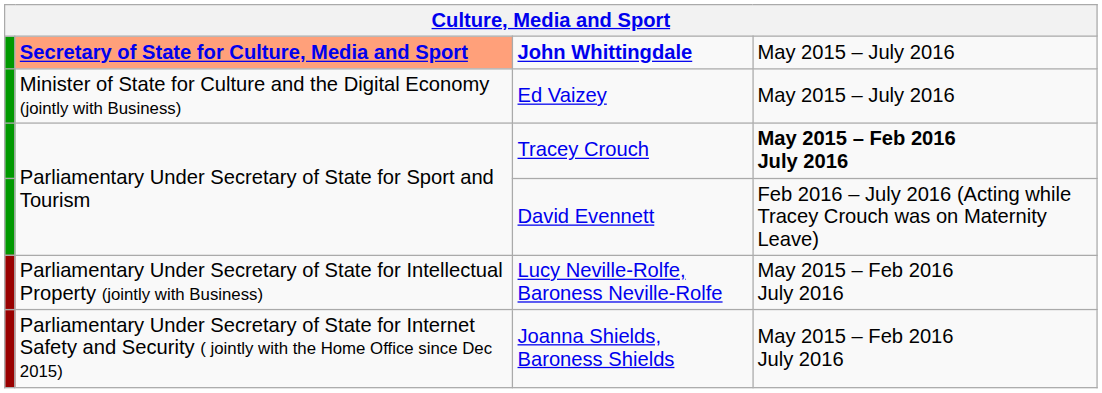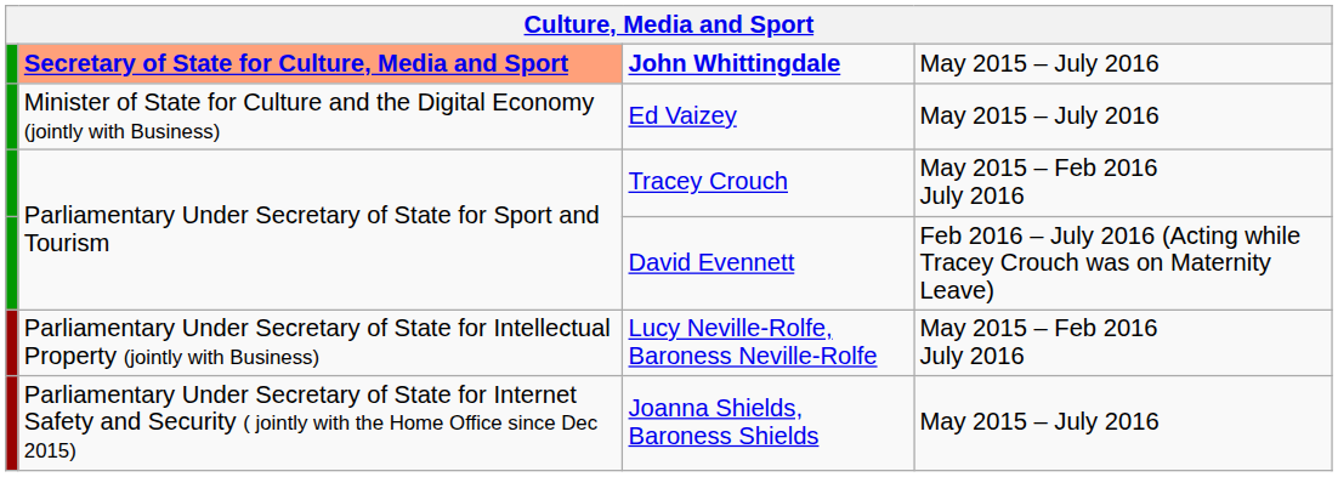Tracey Crouch | column 4: bold -> normal
Joanna Shields, Baroness Shields | column 4: May 2015 – Feb 2016 July 2016 -> May 2015 – July 2016
